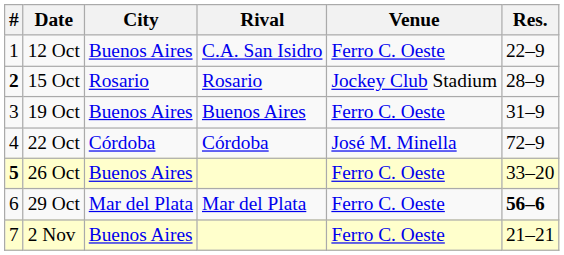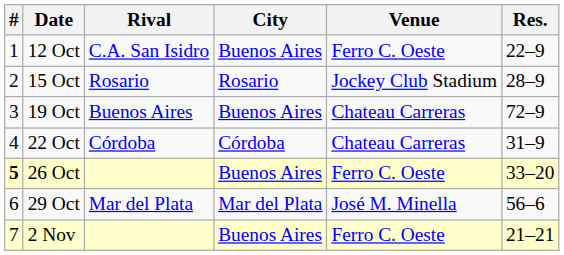columns swapped: Rival <-> City
15 Oct | #: bold -> normal
19 Oct | Venue: Ferro C. Oeste -> Chateau Carreras
19 Oct | Res.: 31–9 -> 72–9
22 Oct | Venue: José M. Minella -> Chateau Carreras
22 Oct | Res.: 72–9 -> 31–9
29 Oct | Venue: Ferro C. Oeste -> José M. Minella
29 Oct | Res.: bold -> normal
